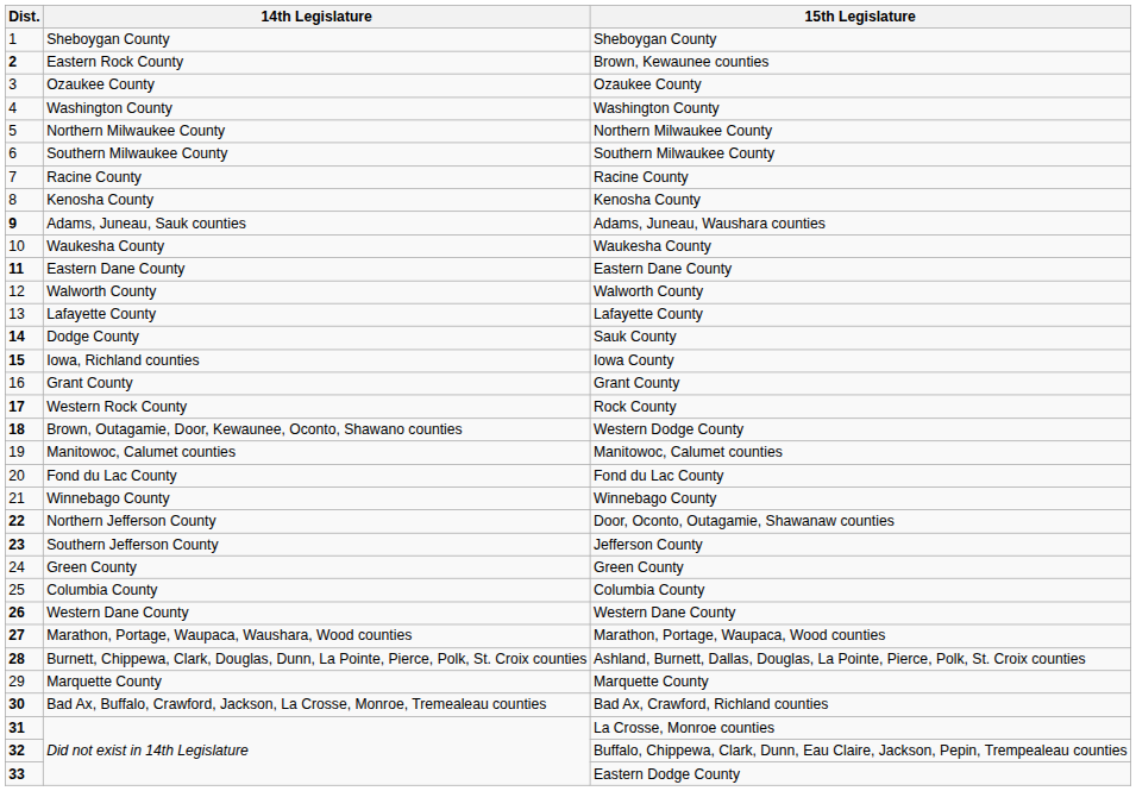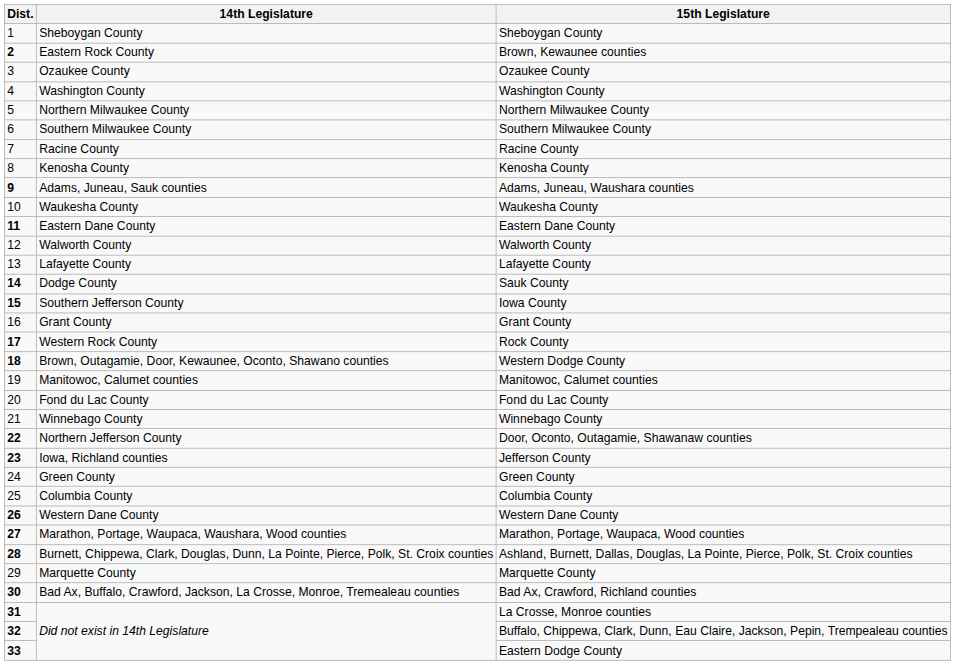Iowa County | 14th Legislature: Iowa, Richland counties -> Southern Jefferson County
Jefferson County | 14th Legislature: Southern Jefferson County -> Iowa, Richland counties
